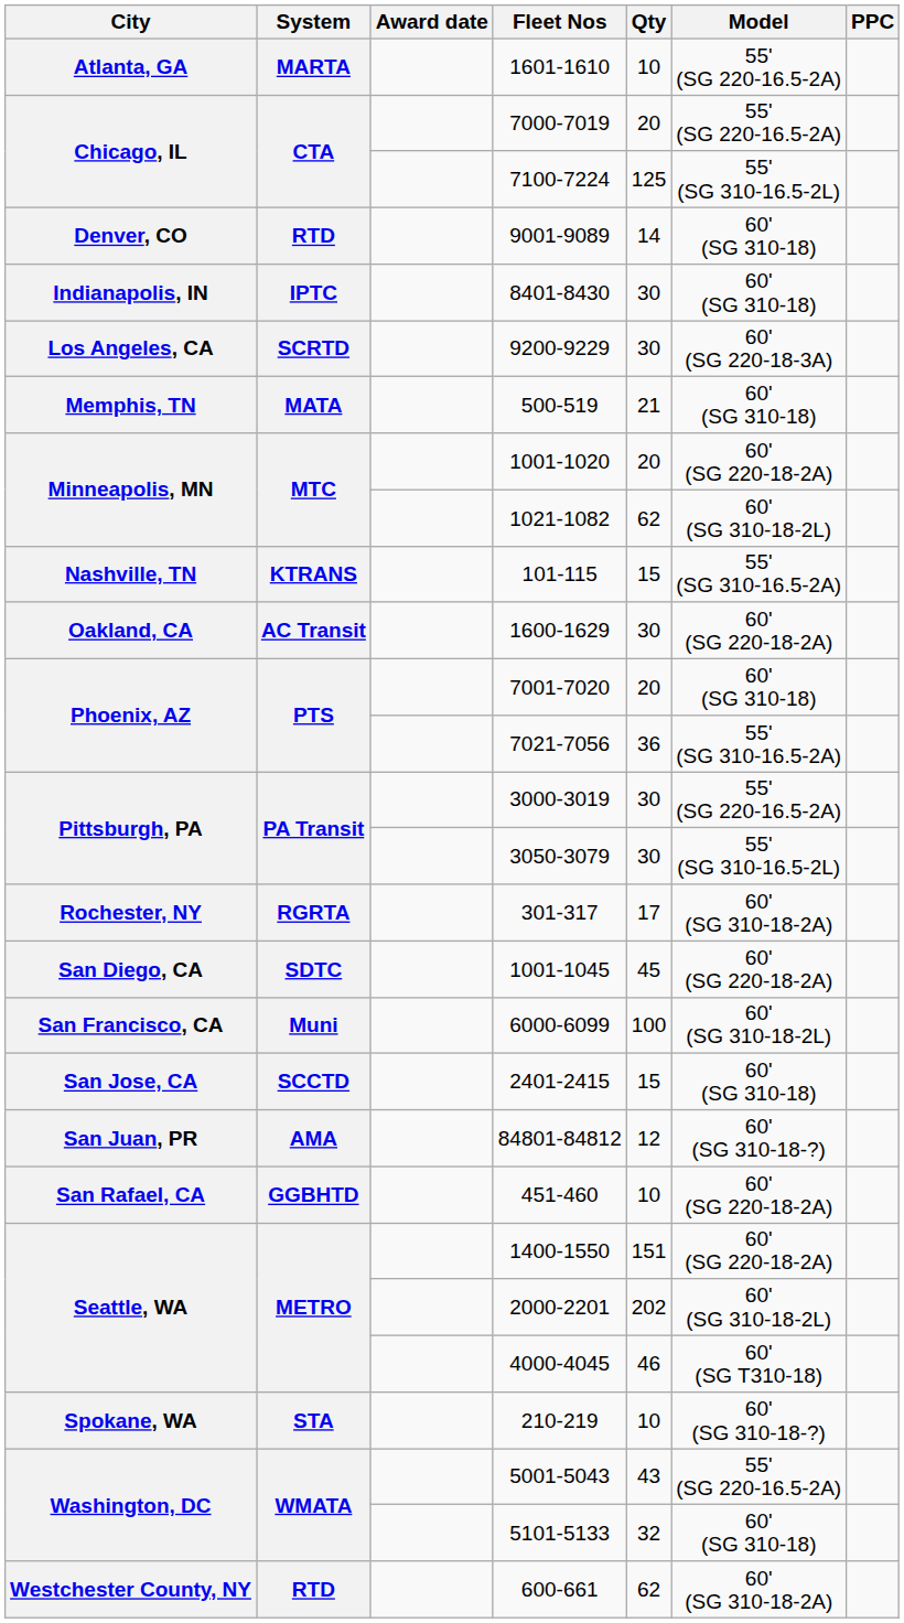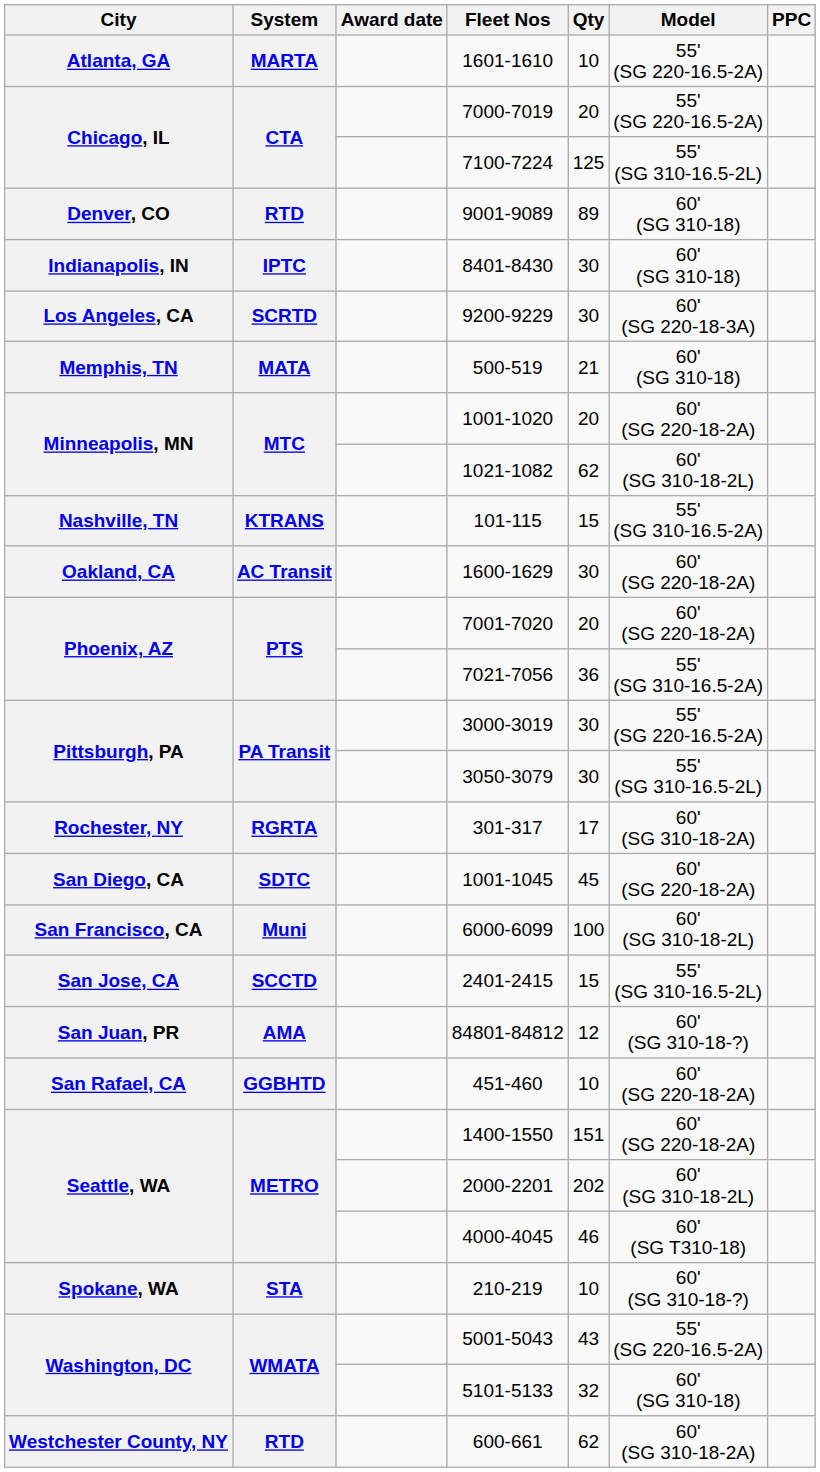9001-9089 | Qty: 14 -> 89
7001-7020 | Model: 60' (SG 310-18) -> 60' (SG 220-18-2A)
2401-2415 | Model: 60' (SG 310-18) -> 55' (SG 310-16.5-2L)
